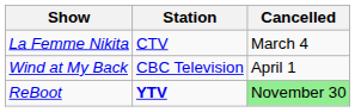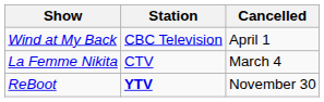rows swapped: La Femme Nikita <-> Wind at My Back
ReBoot | Cancelled: lightgreen background -> no background
